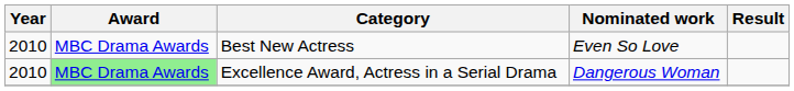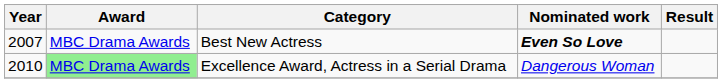Best New Actress | Year: 2010 -> 2007
Best New Actress | Nominated work: normal -> bold
